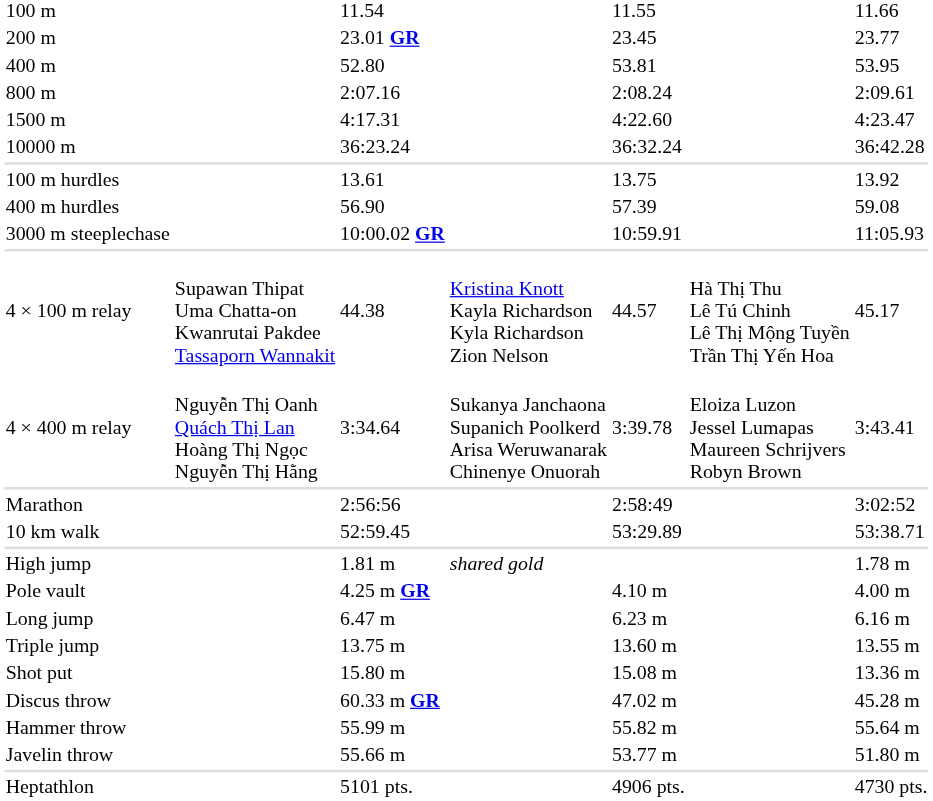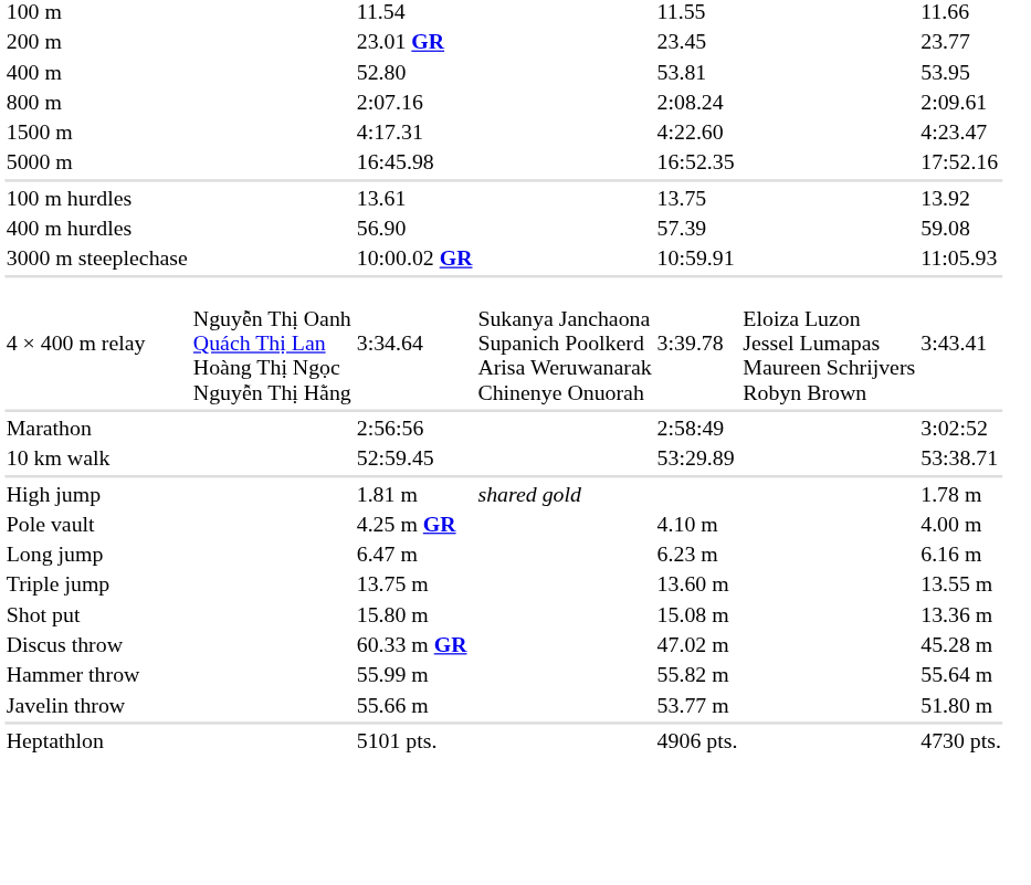+ row: 5000 m | 16:45.98 | 16:52.35 | 17:52.16
- row: 10000 m | 36:23.24 | 36:32.24 | 36:42.28
- row: 4 × 100 m relay | Supawan Thipat Uma Chatta-on Kwanrutai Pakdee Tassaporn Wannakit | 44.38 | Kristina Knott Kayla Richardson Kyla Richardson Zion Nelson | 44.57 | Hà Thị Thu Lê Tú Chinh Lê Thị Mộng Tuyền Trần Thị Yến Hoa | 45.17
